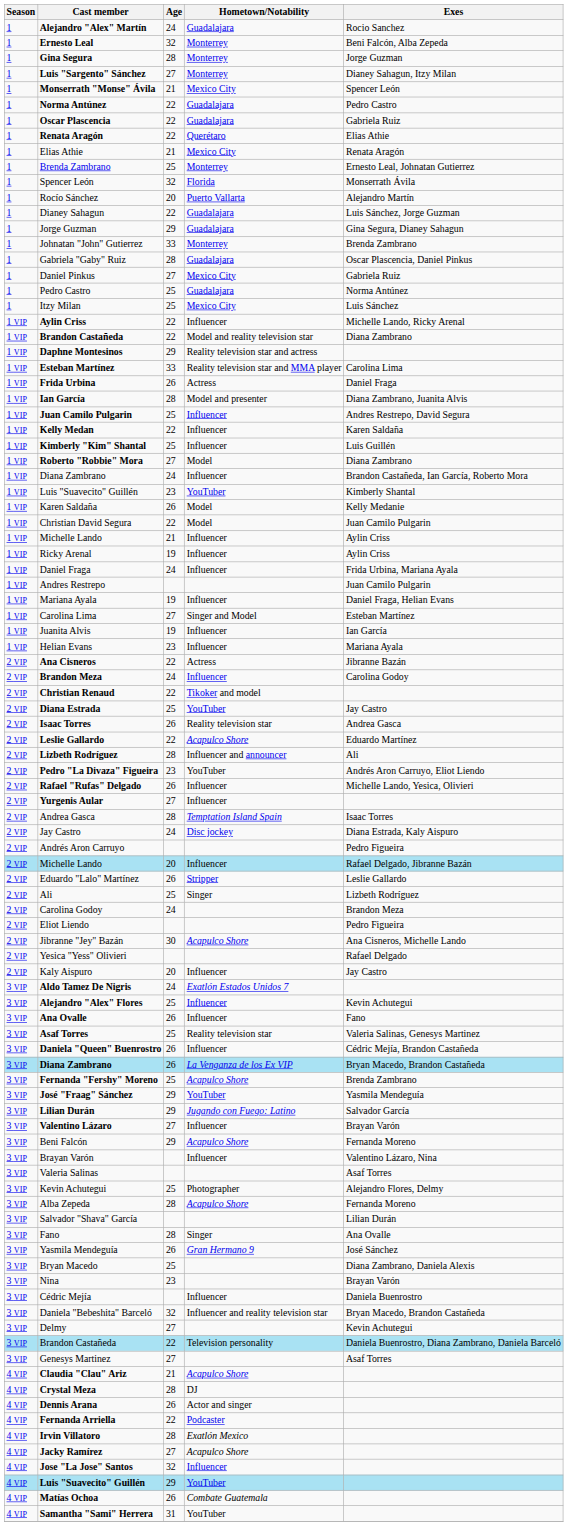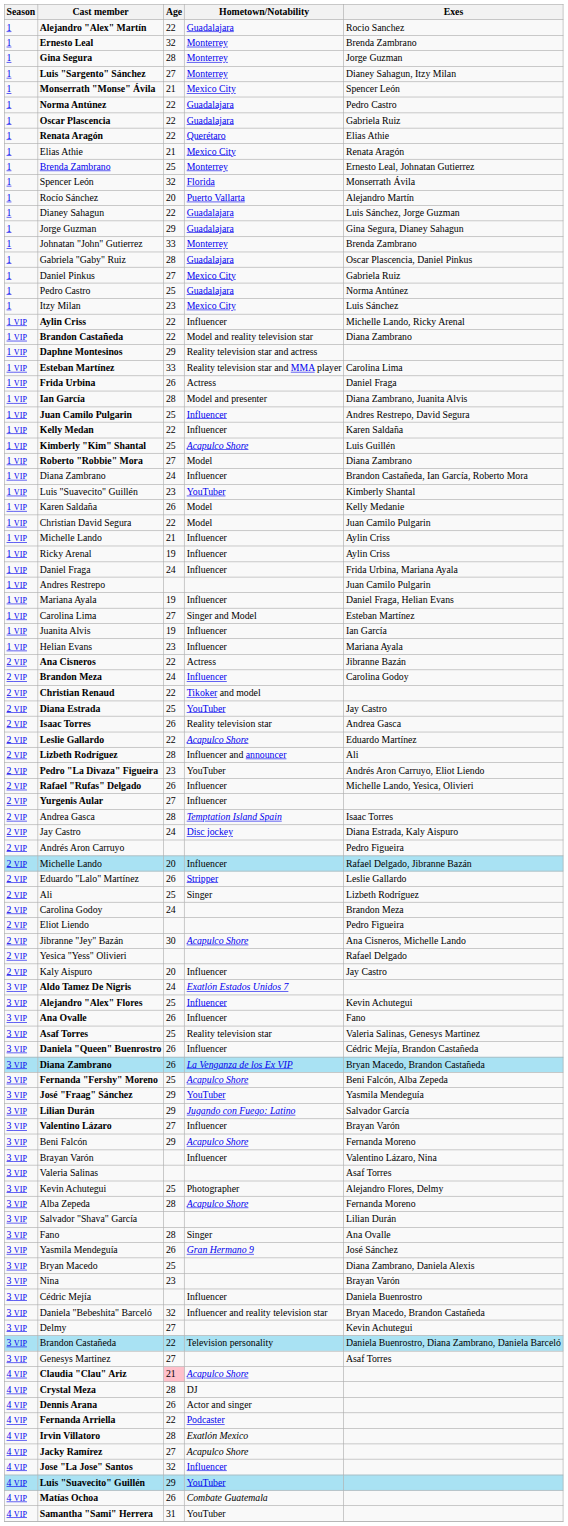Alejandro "Alex" Martín | Age: 24 -> 22
Ernesto Leal | Exes: Beni Falcón, Alba Zepeda -> Brenda Zambrano
Itzy Milan | Age: 25 -> 23
Kimberly "Kim" Shantal | Hometown/Notability: Influencer -> Acapulco Shore
Fernanda "Fershy" Moreno | Exes: Brenda Zambrano -> Beni Falcón, Alba Zepeda
Claudia "Clau" Ariz | Age: no background -> pink background
